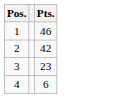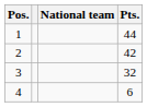+ column: National team
1 | Pts.: 46 -> 44
3 | Pts.: 23 -> 32
